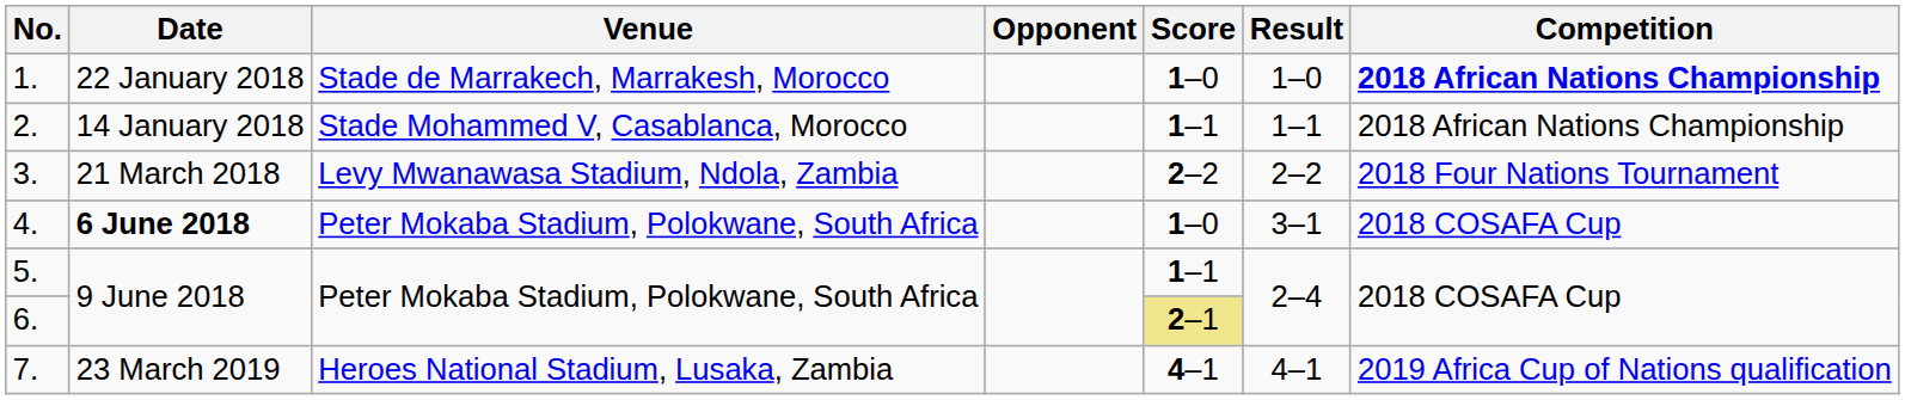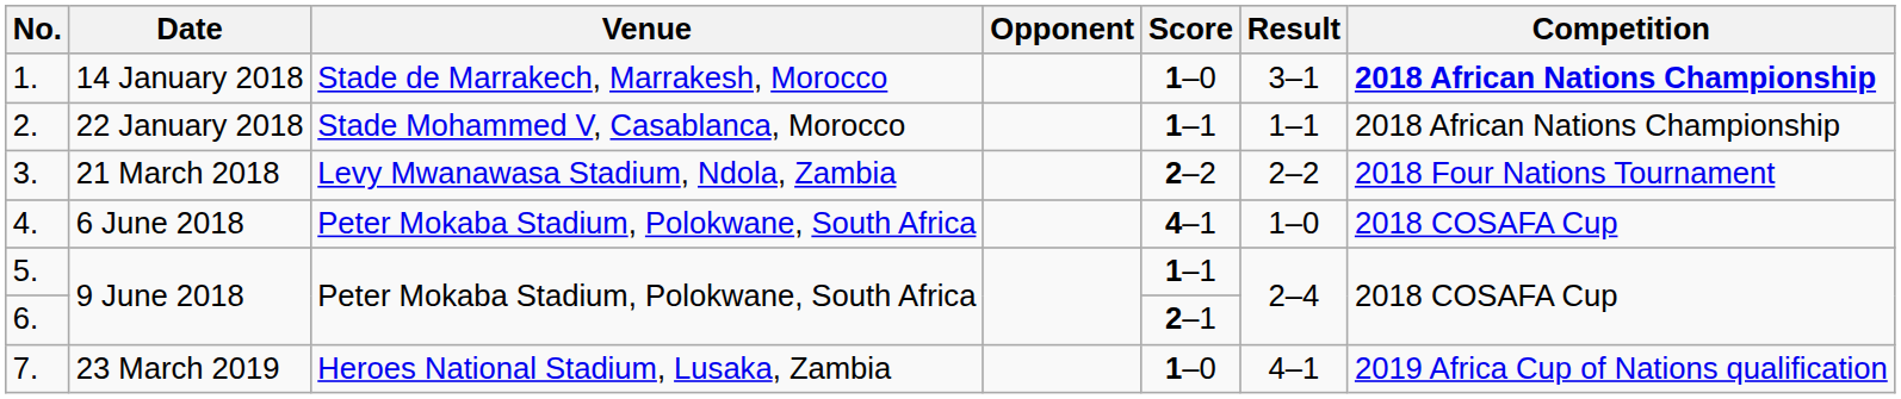1. | Date: 22 January 2018 -> 14 January 2018
1. | Result: 1–0 -> 3–1
2. | Date: 14 January 2018 -> 22 January 2018
4. | Date: bold -> normal
4. | Score: 1–0 -> 4–1
4. | Result: 3–1 -> 1–0
6. | Score: khaki background -> no background
7. | Score: 4–1 -> 1–0
